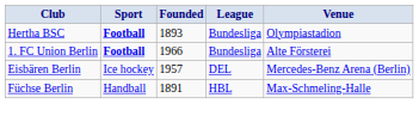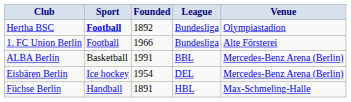Hertha BSC | Founded: 1893 -> 1892
1. FC Union Berlin | Sport: bold -> normal
+ row: ALBA Berlin | Basketball | 1991 | BBL | Mercedes-Benz Arena (Berlin)
Eisbären Berlin | Founded: 1957 -> 1954
